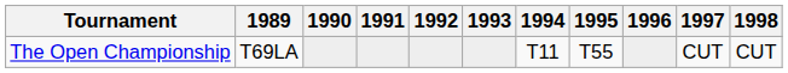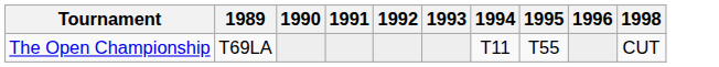- column: 1997 | CUT
